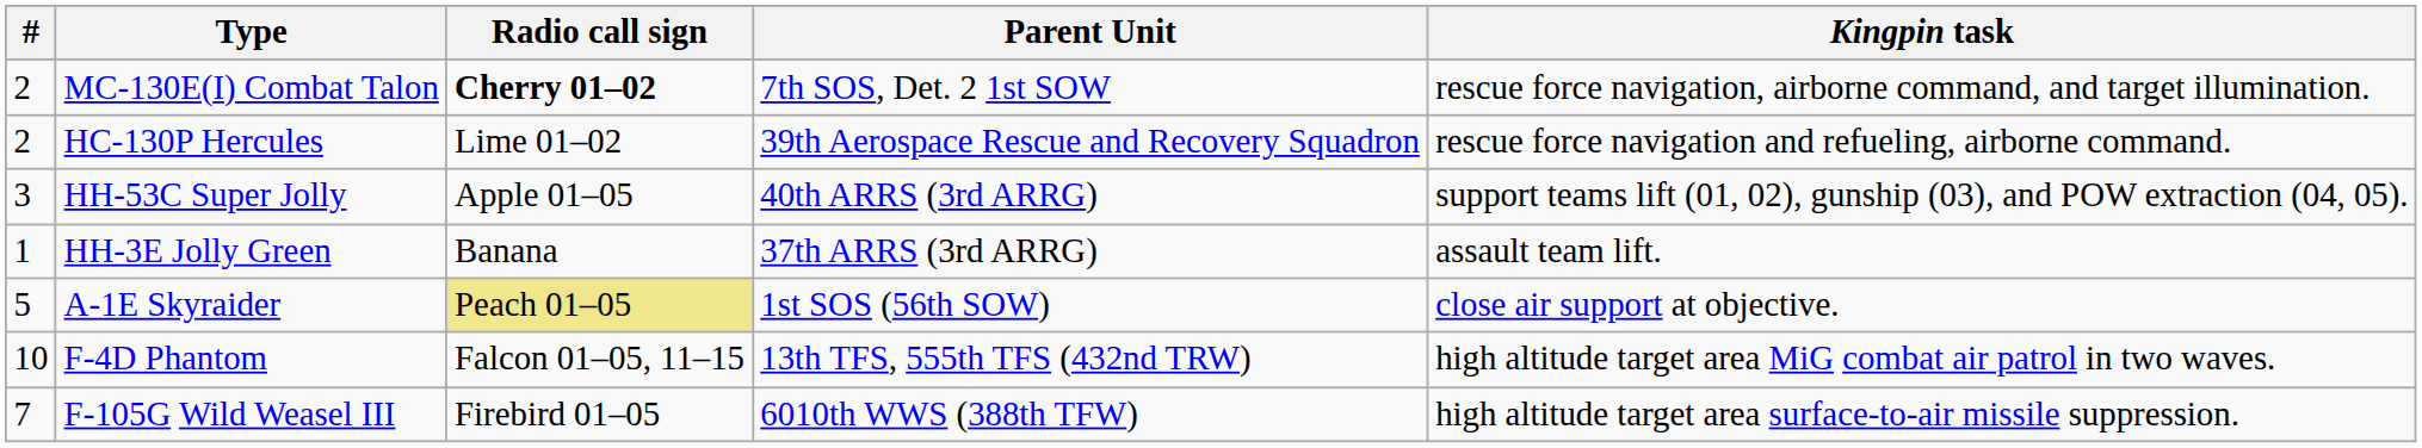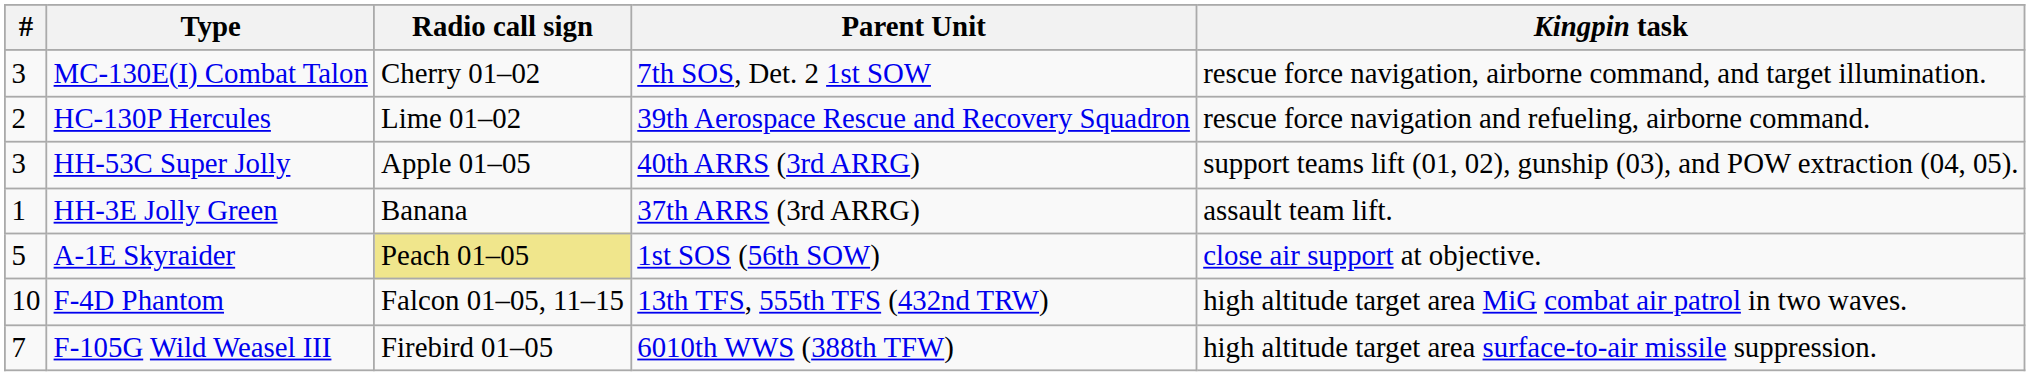MC-130E(I) Combat Talon | #: 2 -> 3
MC-130E(I) Combat Talon | Radio call sign: bold -> normal
